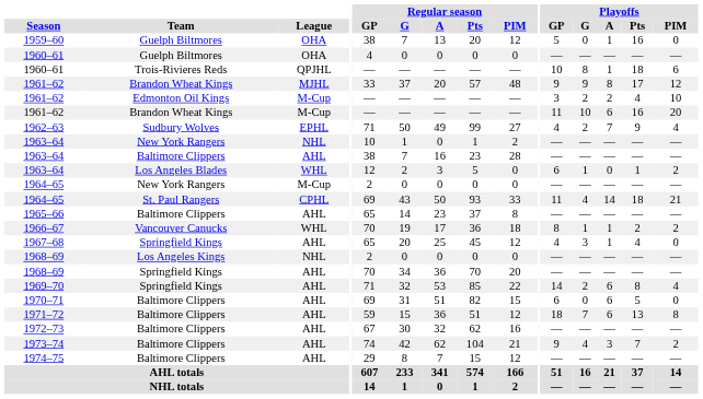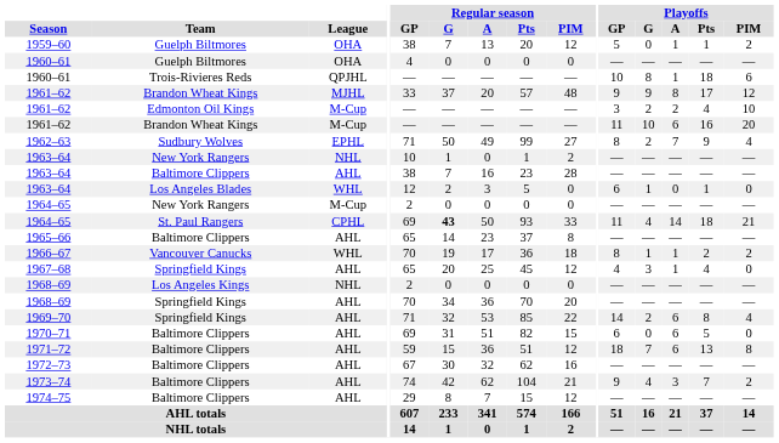1959–60 | Playoffs / Pts: 16 -> 1
1959–60 | Playoffs / PIM: 0 -> 2
1962–63 | Playoffs / GP: 4 -> 8
1963–64 / Los Angeles Blades | Playoffs / PIM: 2 -> 0
1964–65 / St. Paul Rangers | Regular season / G: normal -> bold
